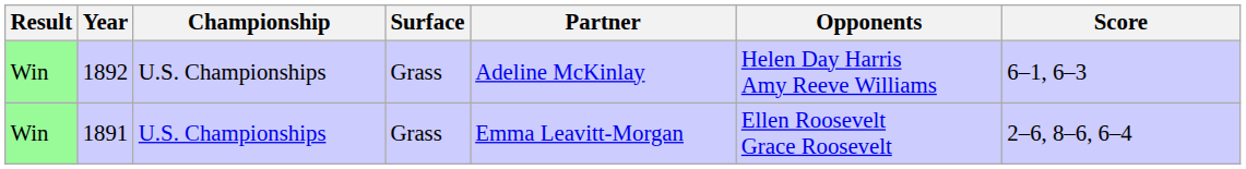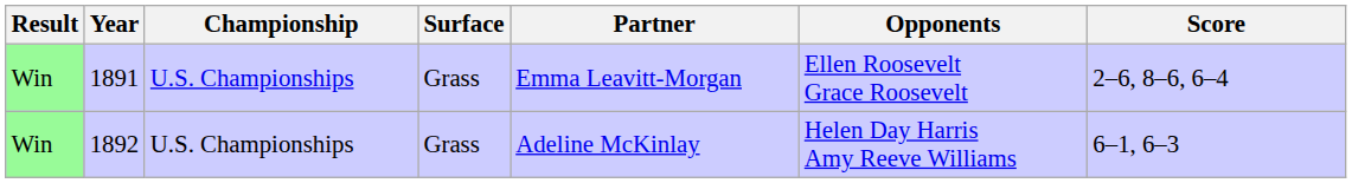rows swapped: 1891 <-> 1892
